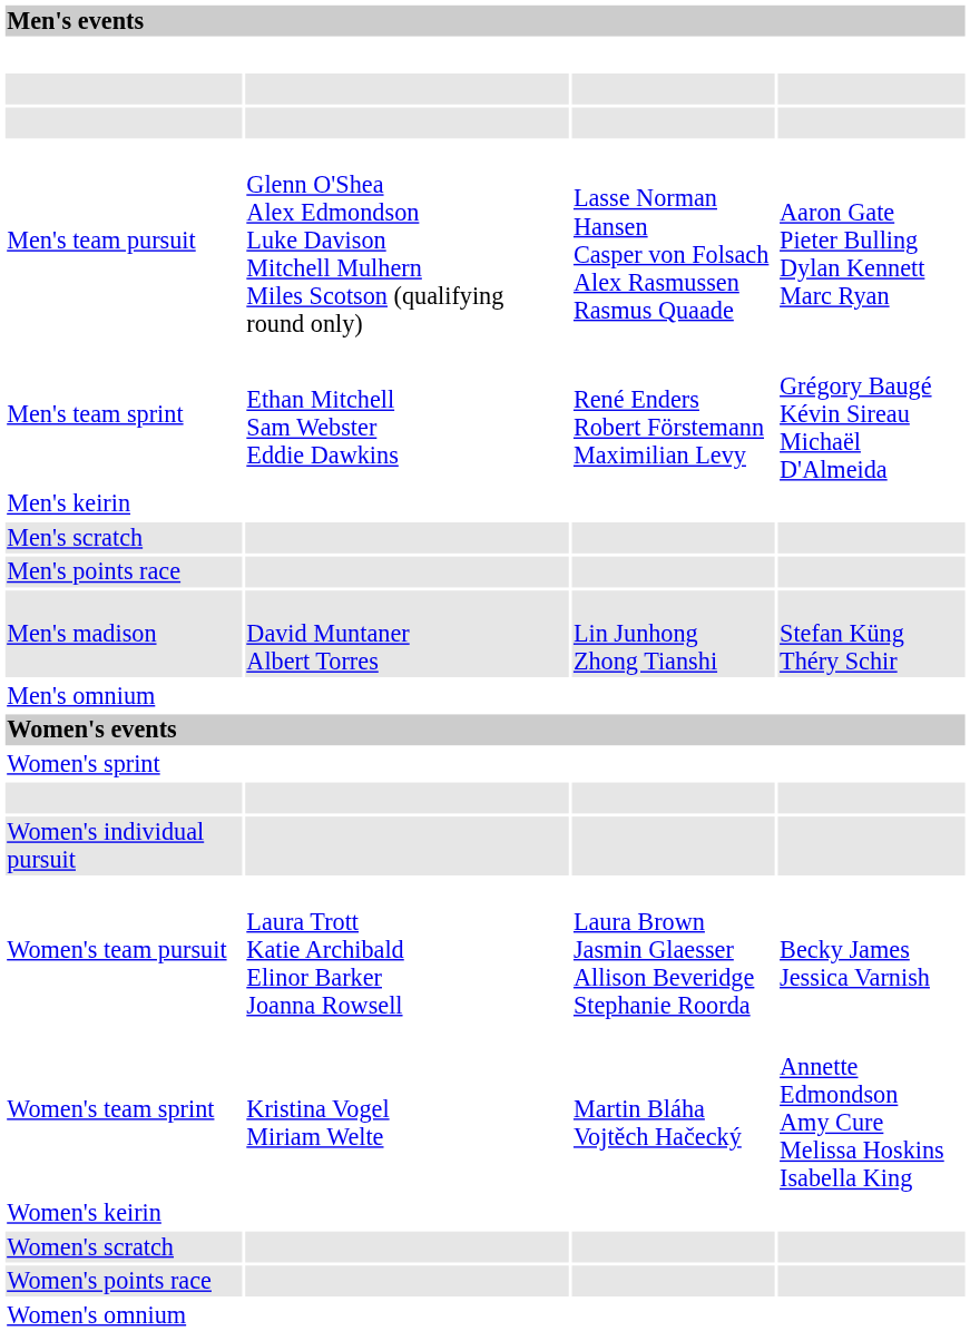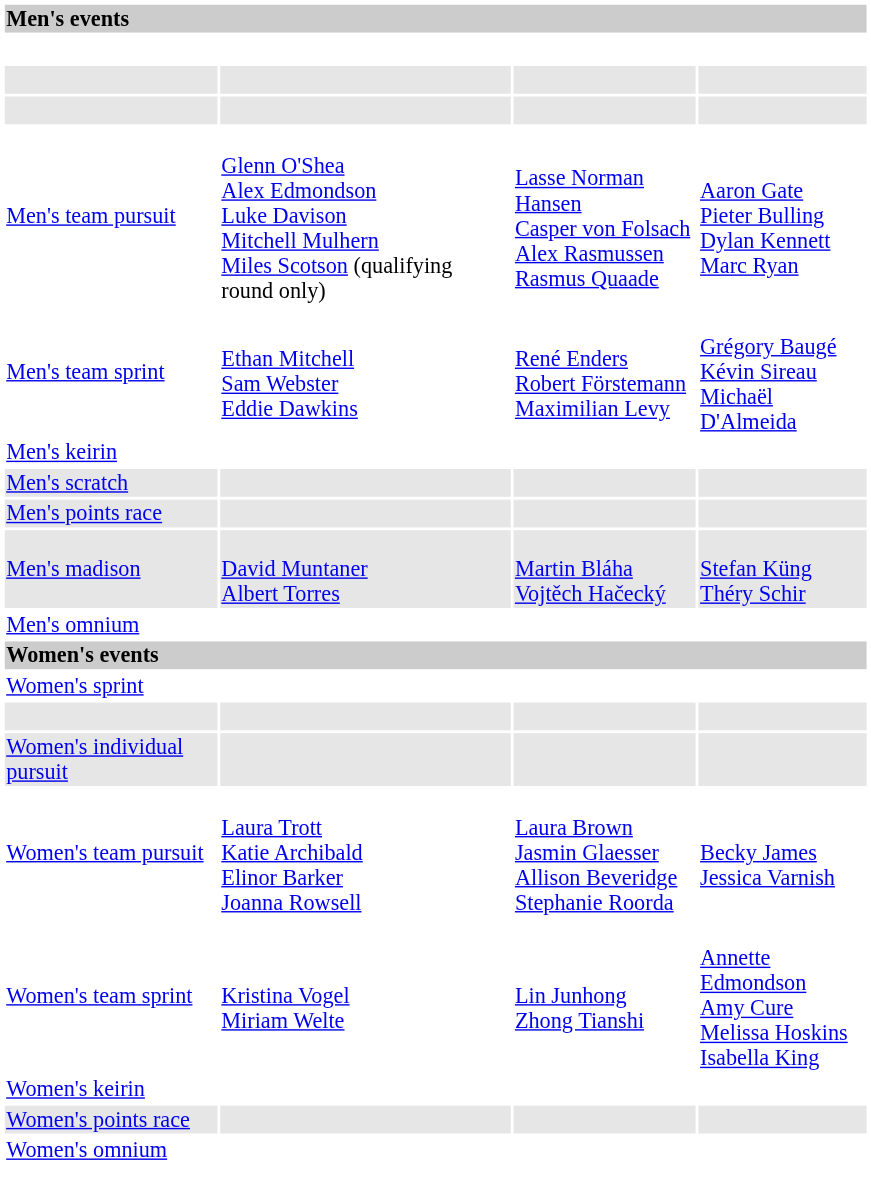Men's madison | column 3: Lin Junhong Zhong Tianshi -> Martin Bláha Vojtěch Hačecký
Women's team sprint | column 3: Martin Bláha Vojtěch Hačecký -> Lin Junhong Zhong Tianshi
- row: Women's scratch
